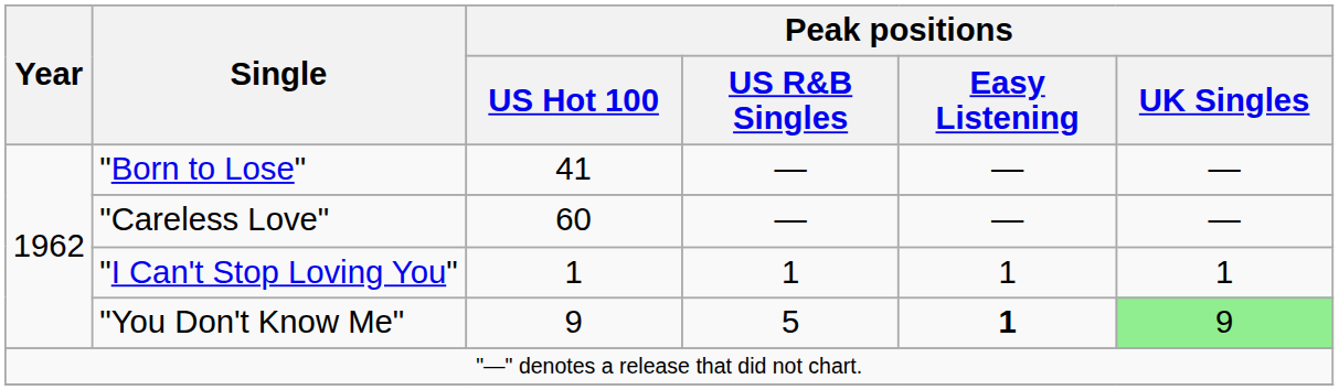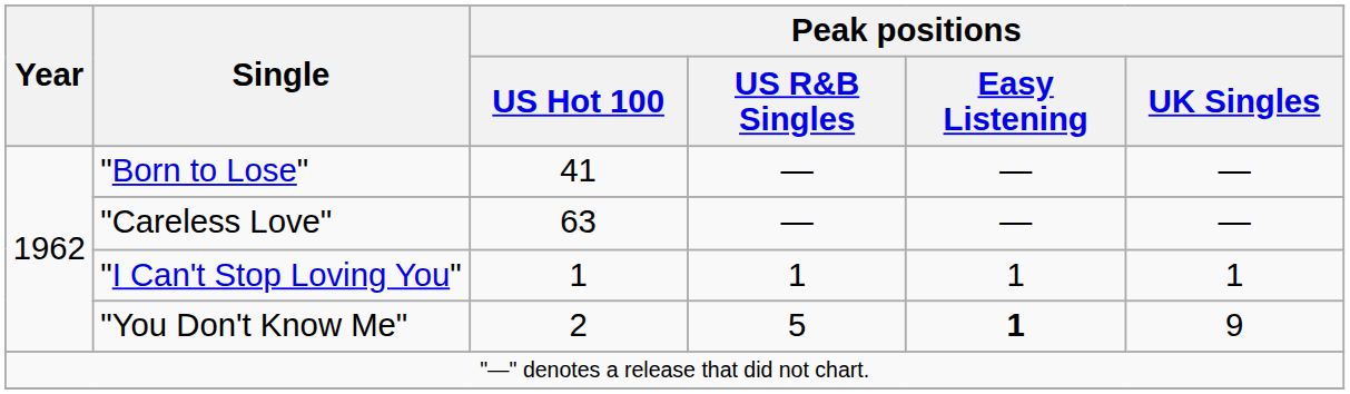"Careless Love" | Peak positions / US Hot 100: 60 -> 63
"You Don't Know Me" | Peak positions / US Hot 100: 9 -> 2
"You Don't Know Me" | Peak positions / UK Singles: lightgreen background -> no background
